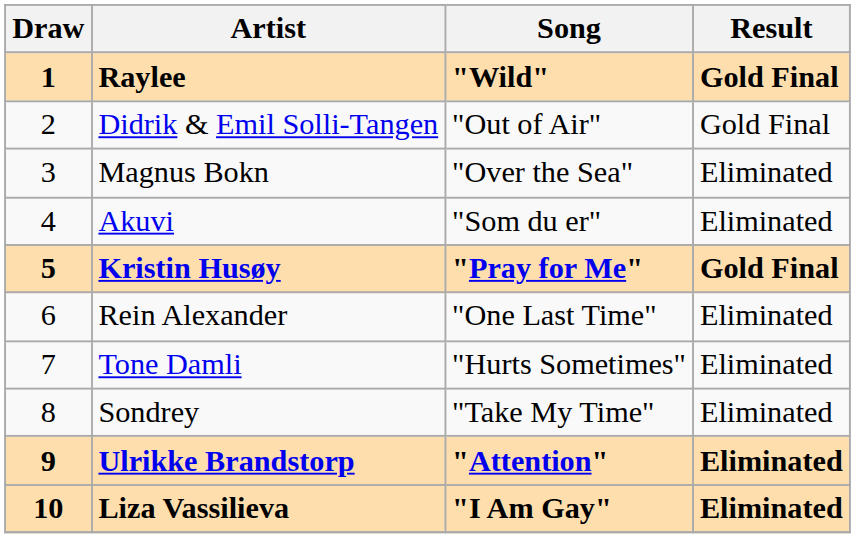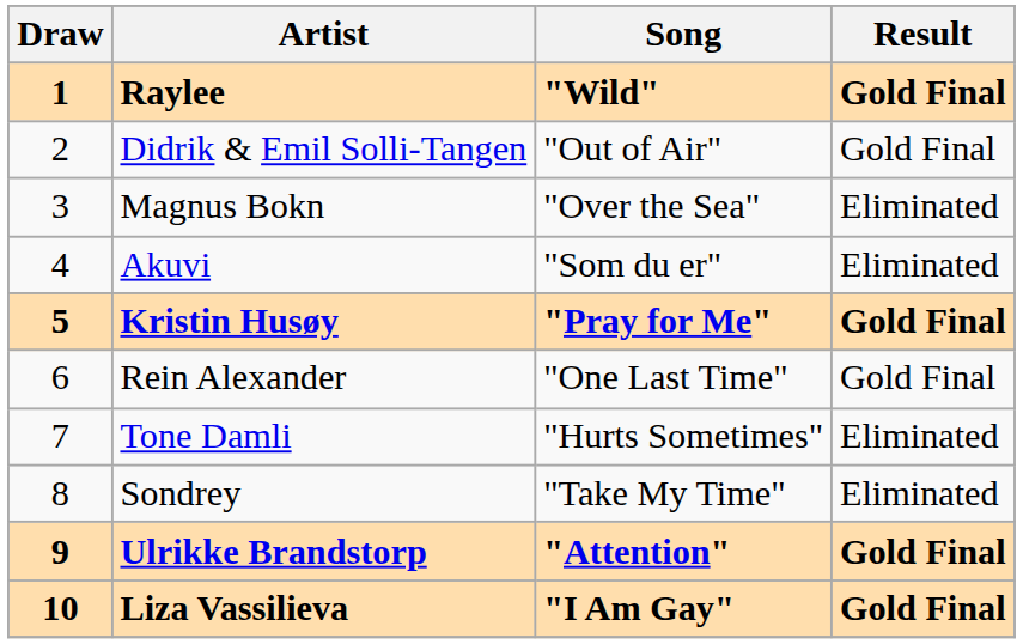Rein Alexander | Result: Eliminated -> Gold Final
Ulrikke Brandstorp | Result: Eliminated -> Gold Final
Liza Vassilieva | Result: Eliminated -> Gold Final
